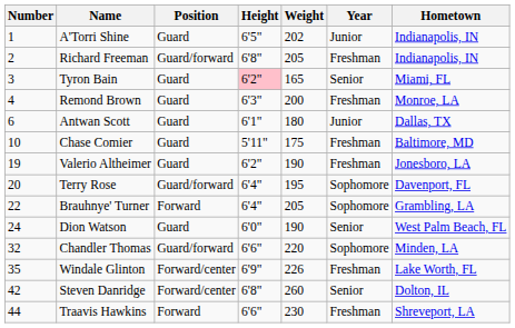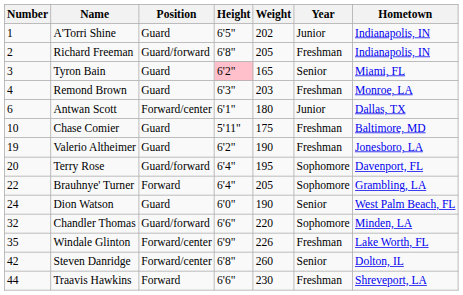Remond Brown | Weight: 200 -> 203
Antwan Scott | Position: Guard -> Forward/center
